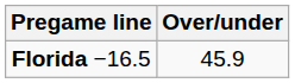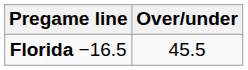Florida −16.5 | Over/under: 45.9 -> 45.5
